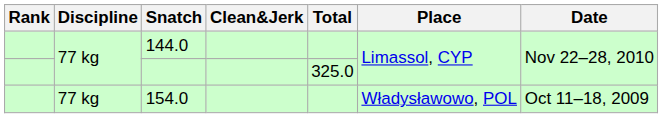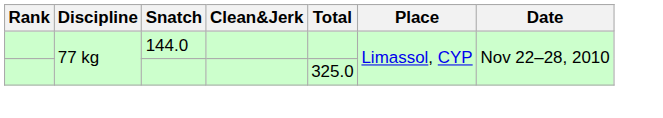- row: 77 kg | 154.0 | Władysławowo, POL | Oct 11–18, 2009
